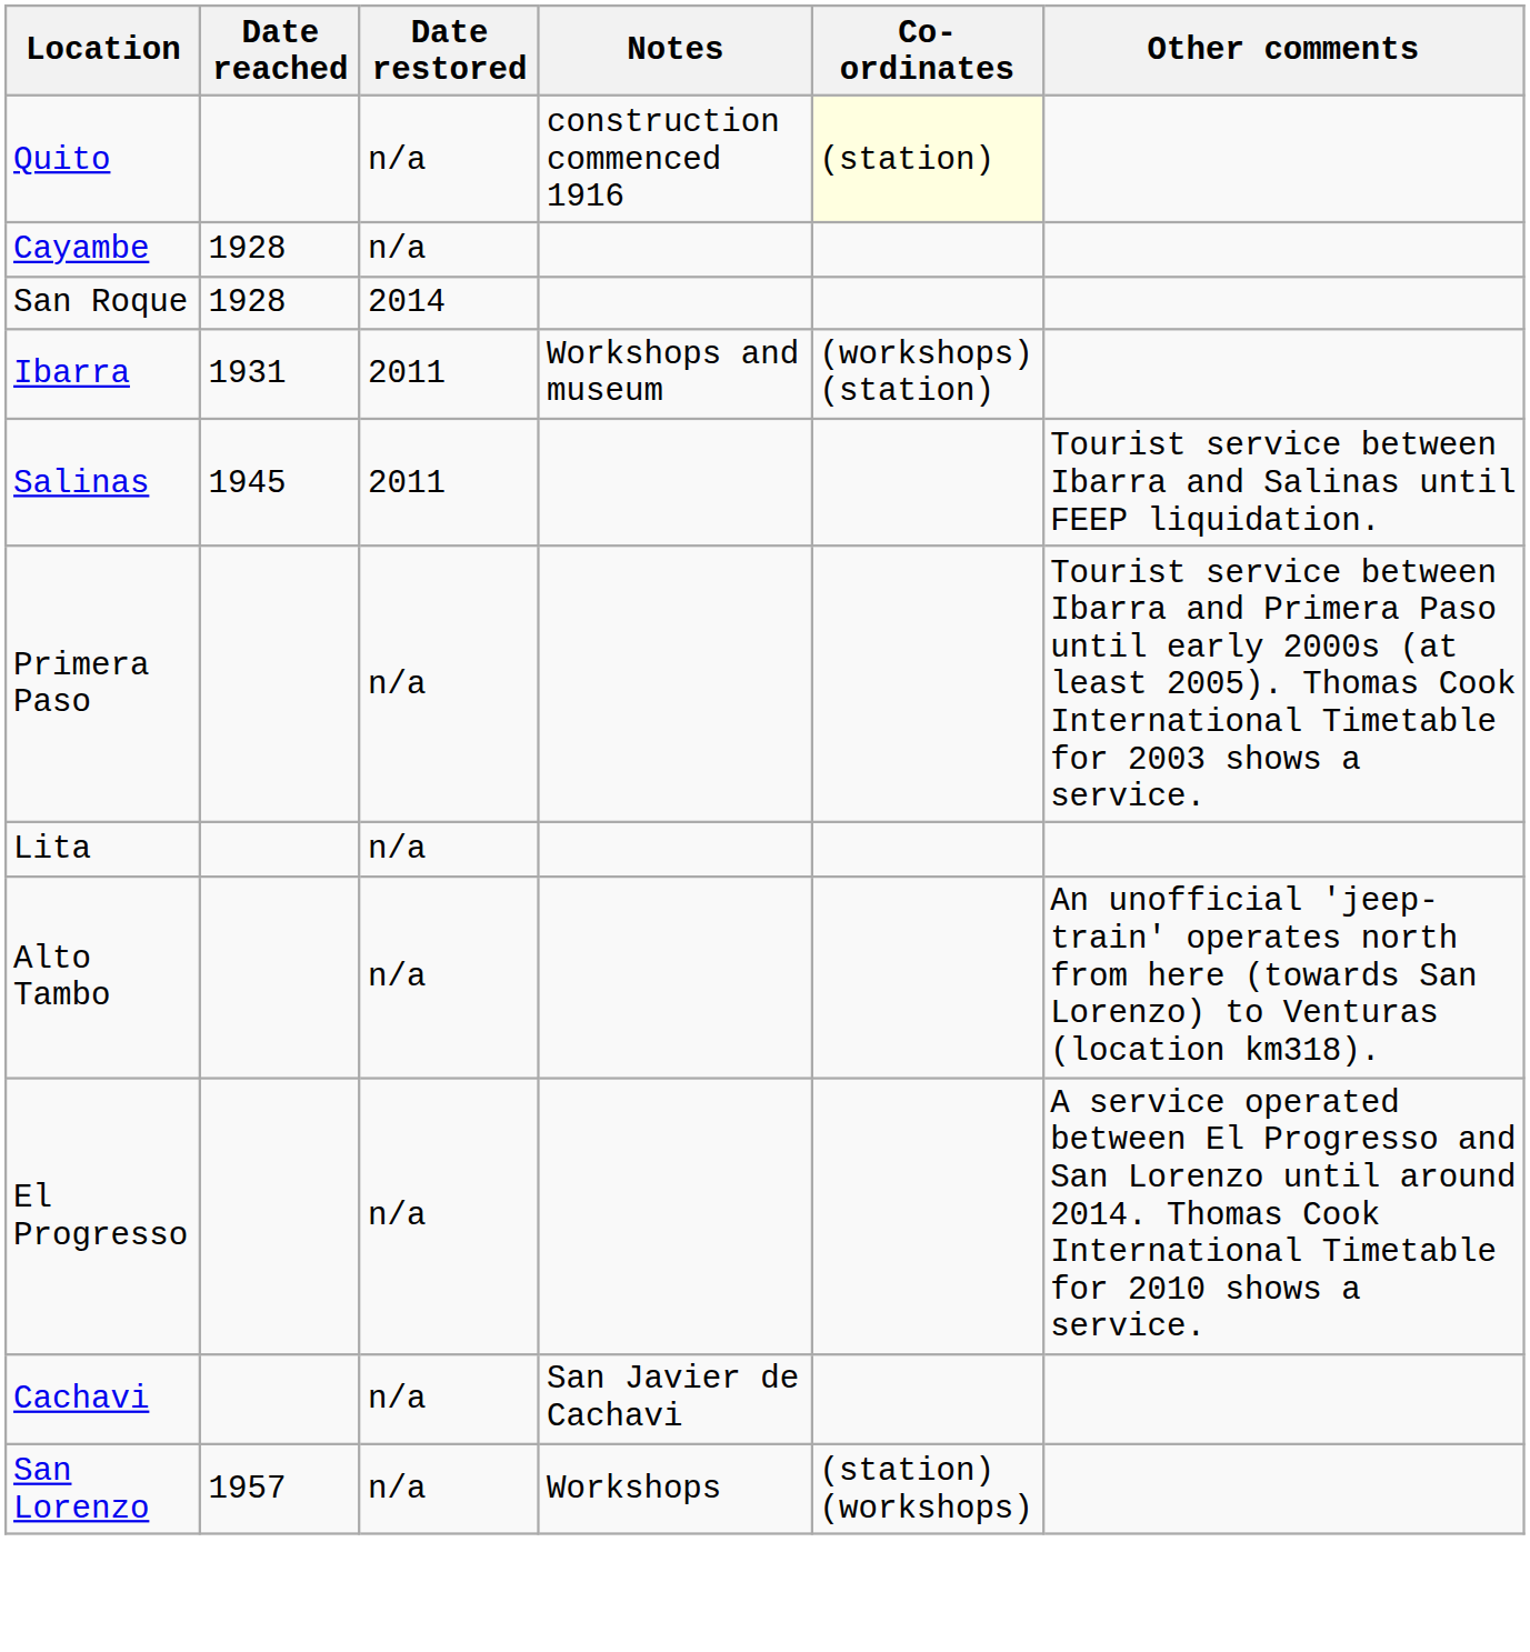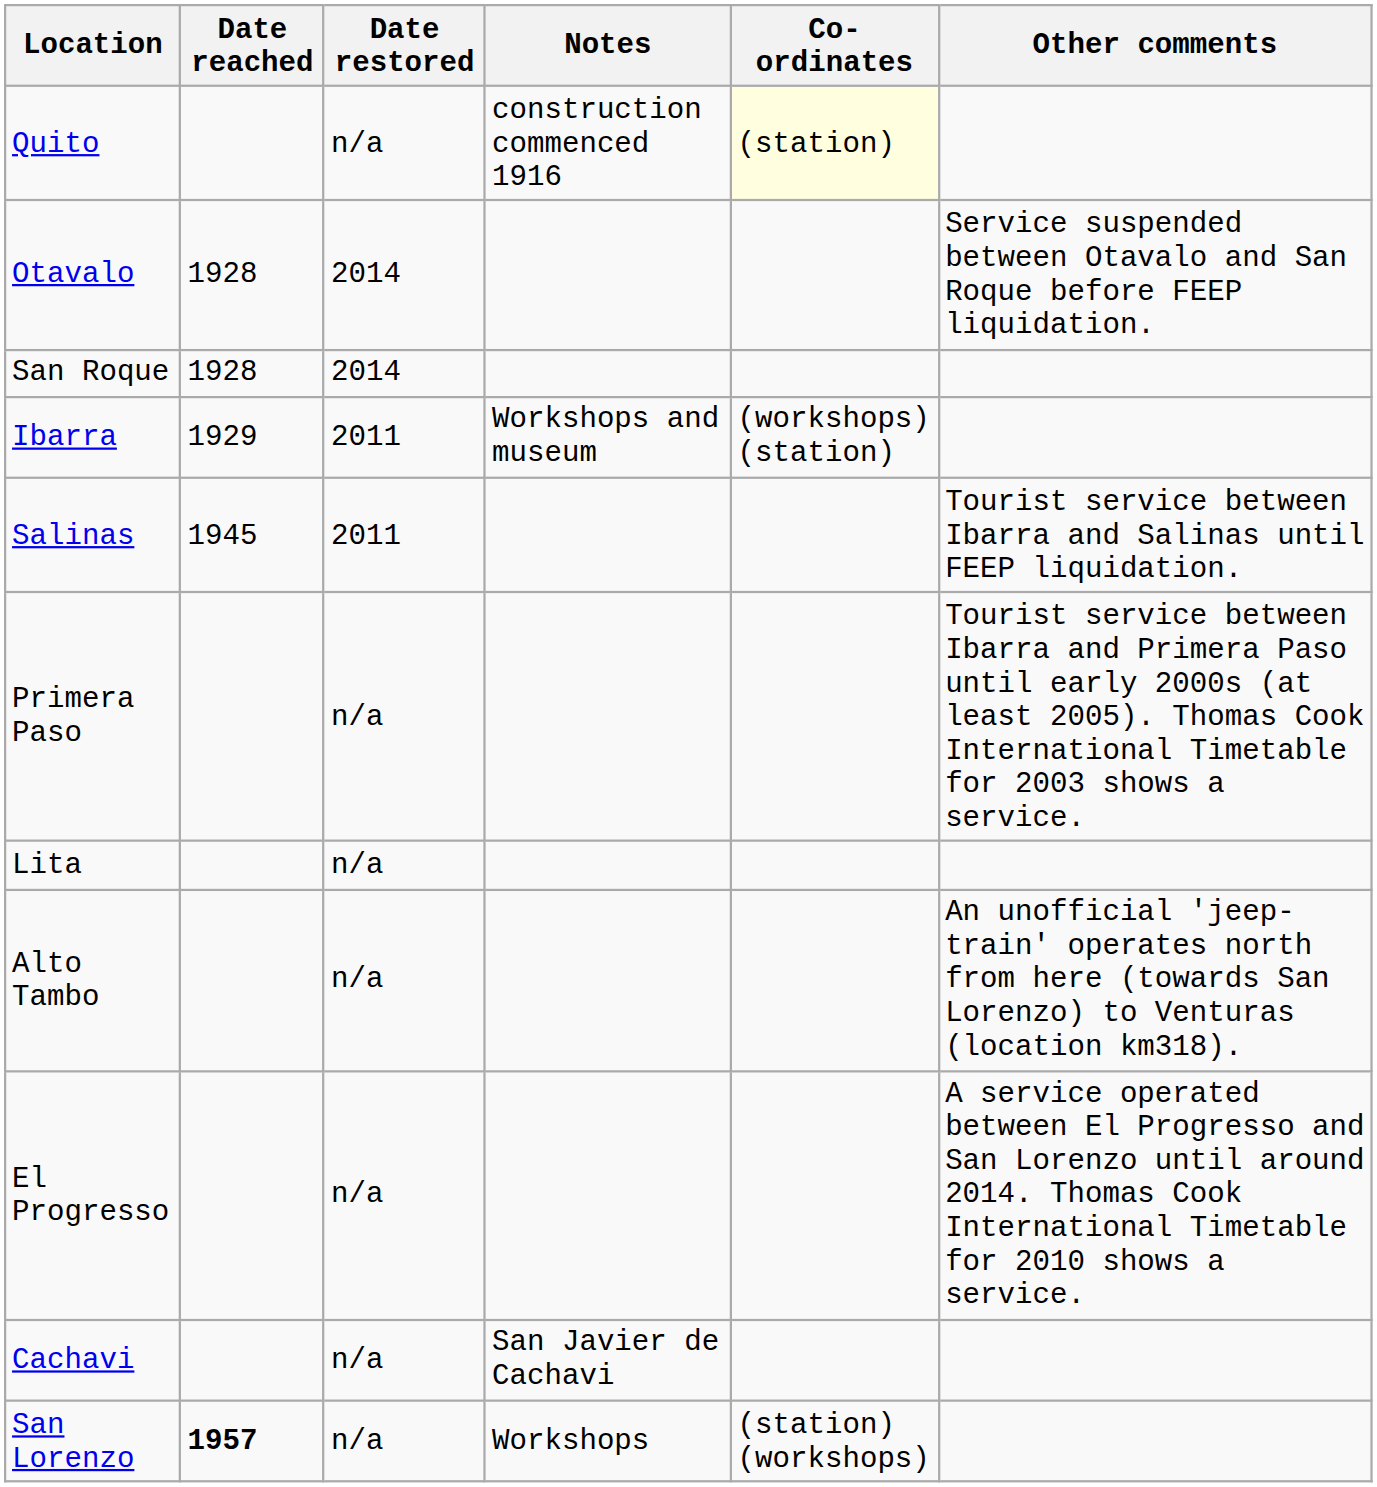- row: Cayambe | 1928 | n/a
+ row: Otavalo | 1928 | 2014 | Service suspended between Otavalo and San Roque before FEEP liquidation.
Ibarra | Date reached: 1931 -> 1929
San Lorenzo | Date reached: normal -> bold
